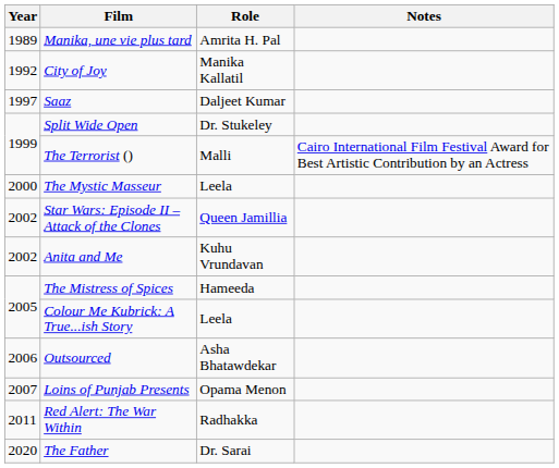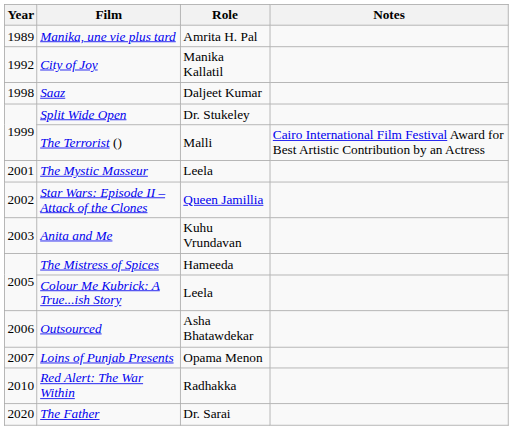Saaz | Year: 1997 -> 1998
The Mystic Masseur | Year: 2000 -> 2001
Anita and Me | Year: 2002 -> 2003
Red Alert: The War Within | Year: 2011 -> 2010
